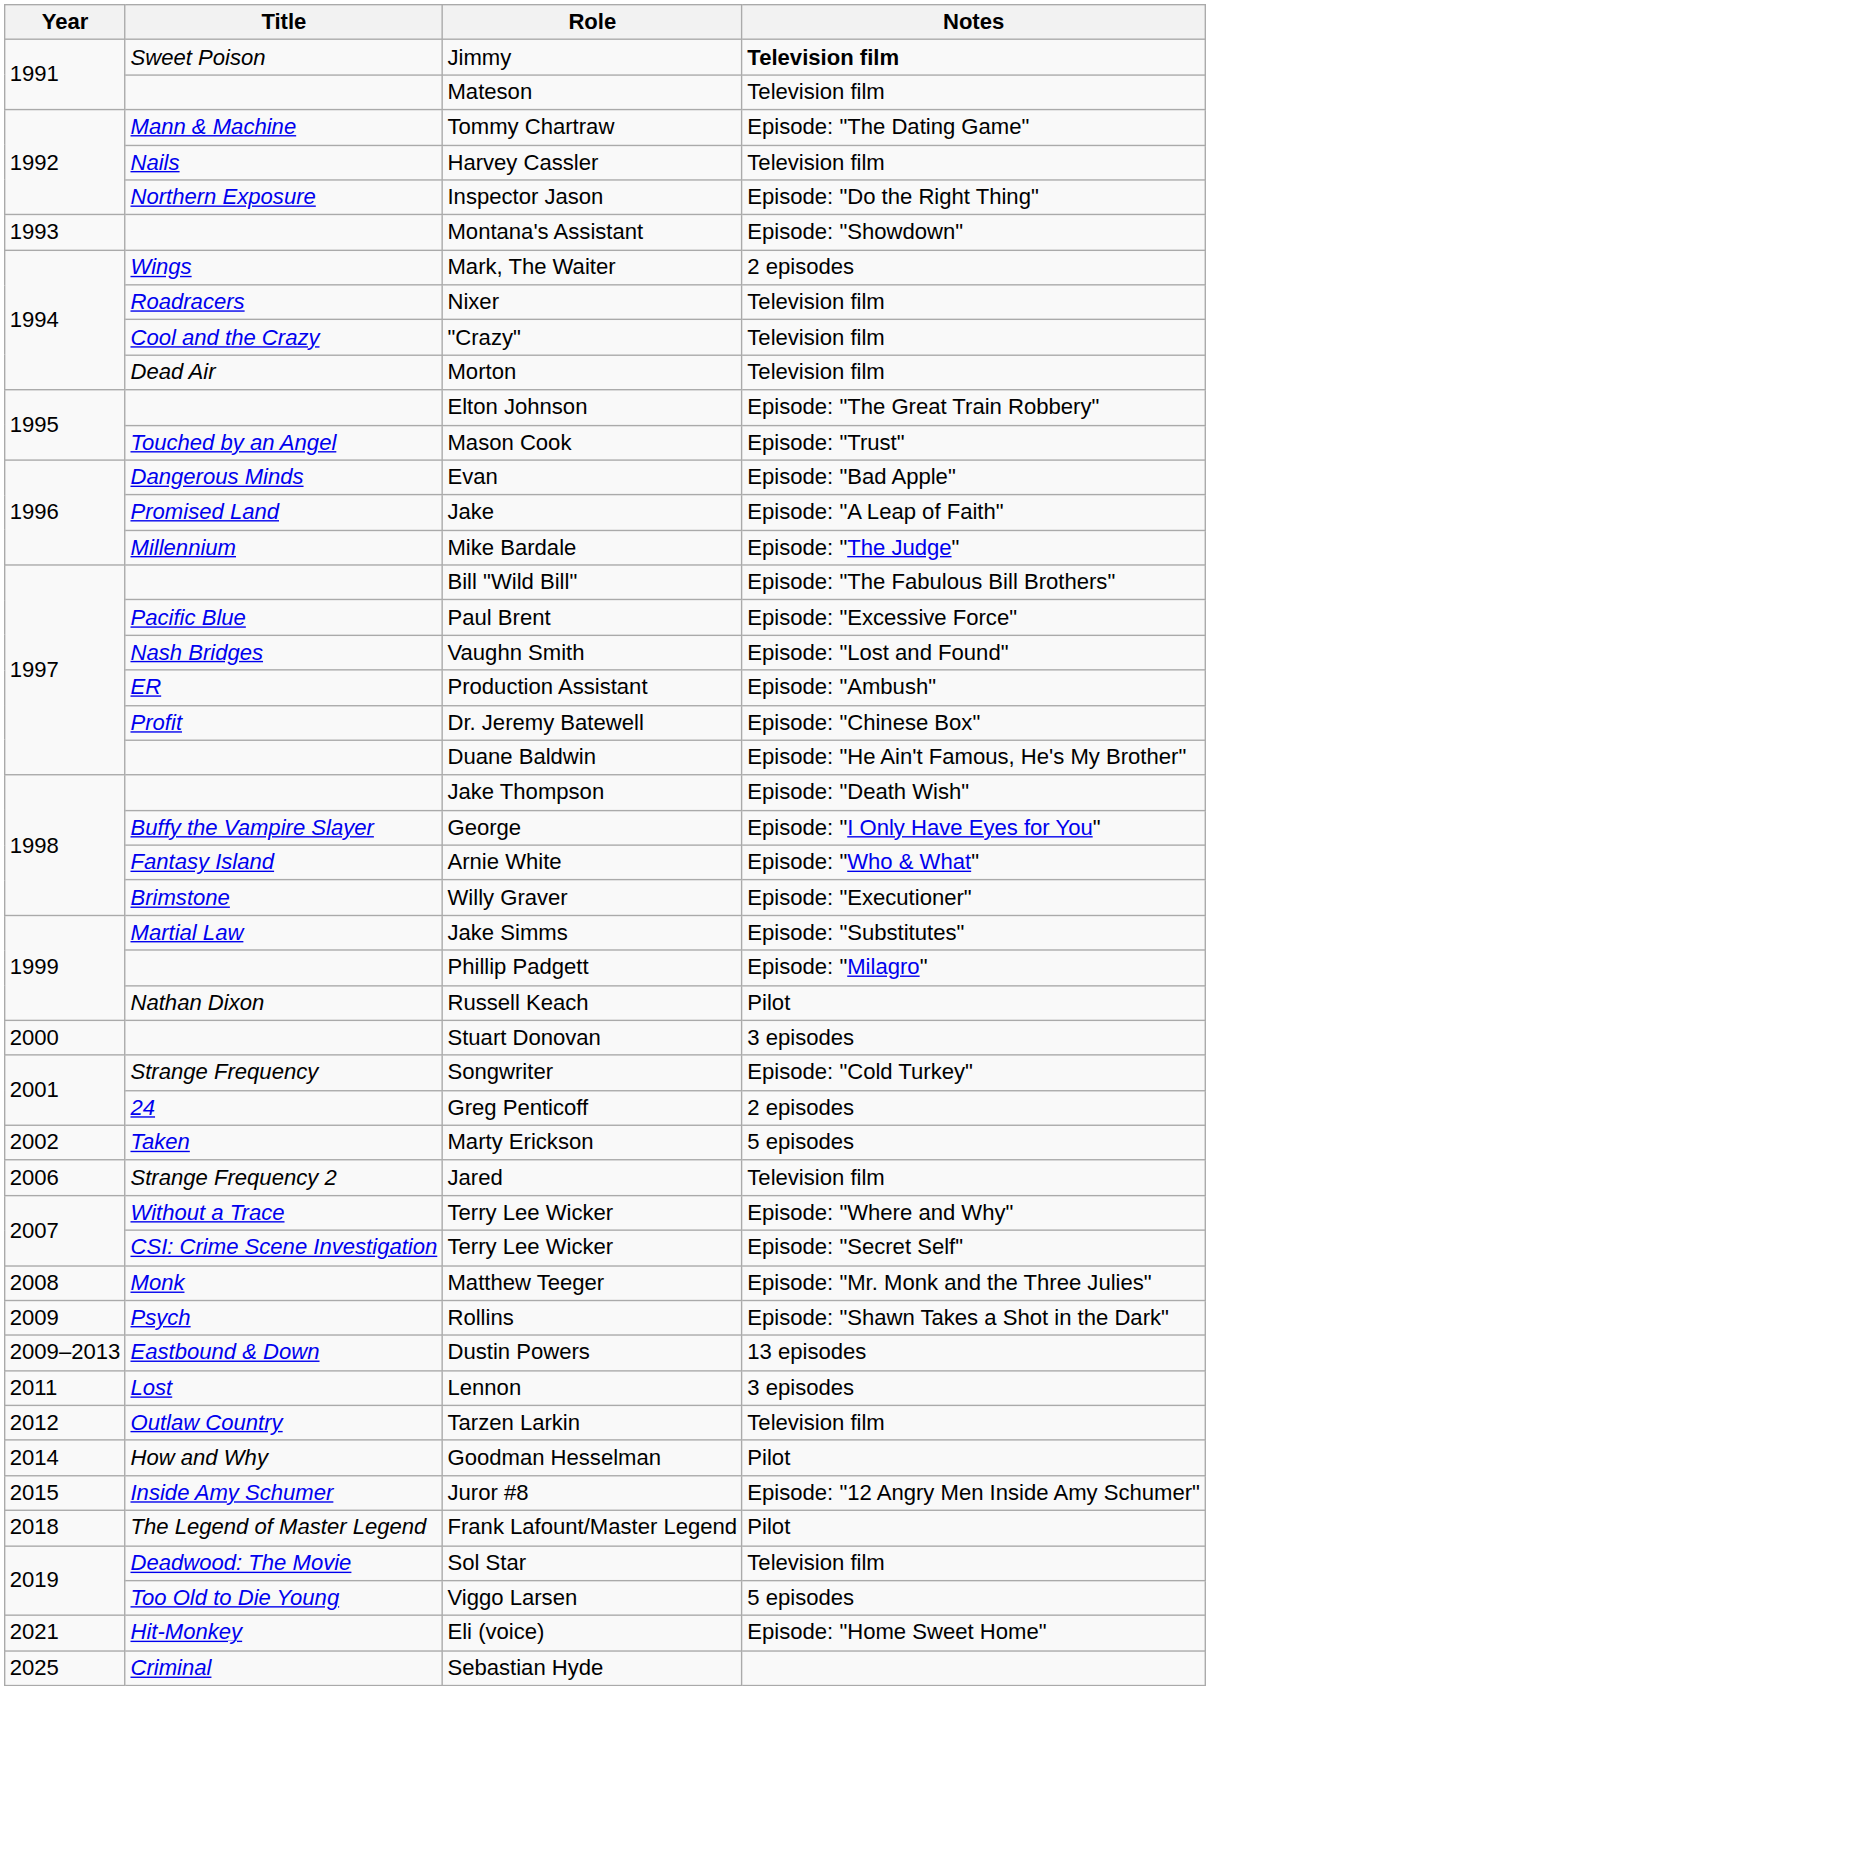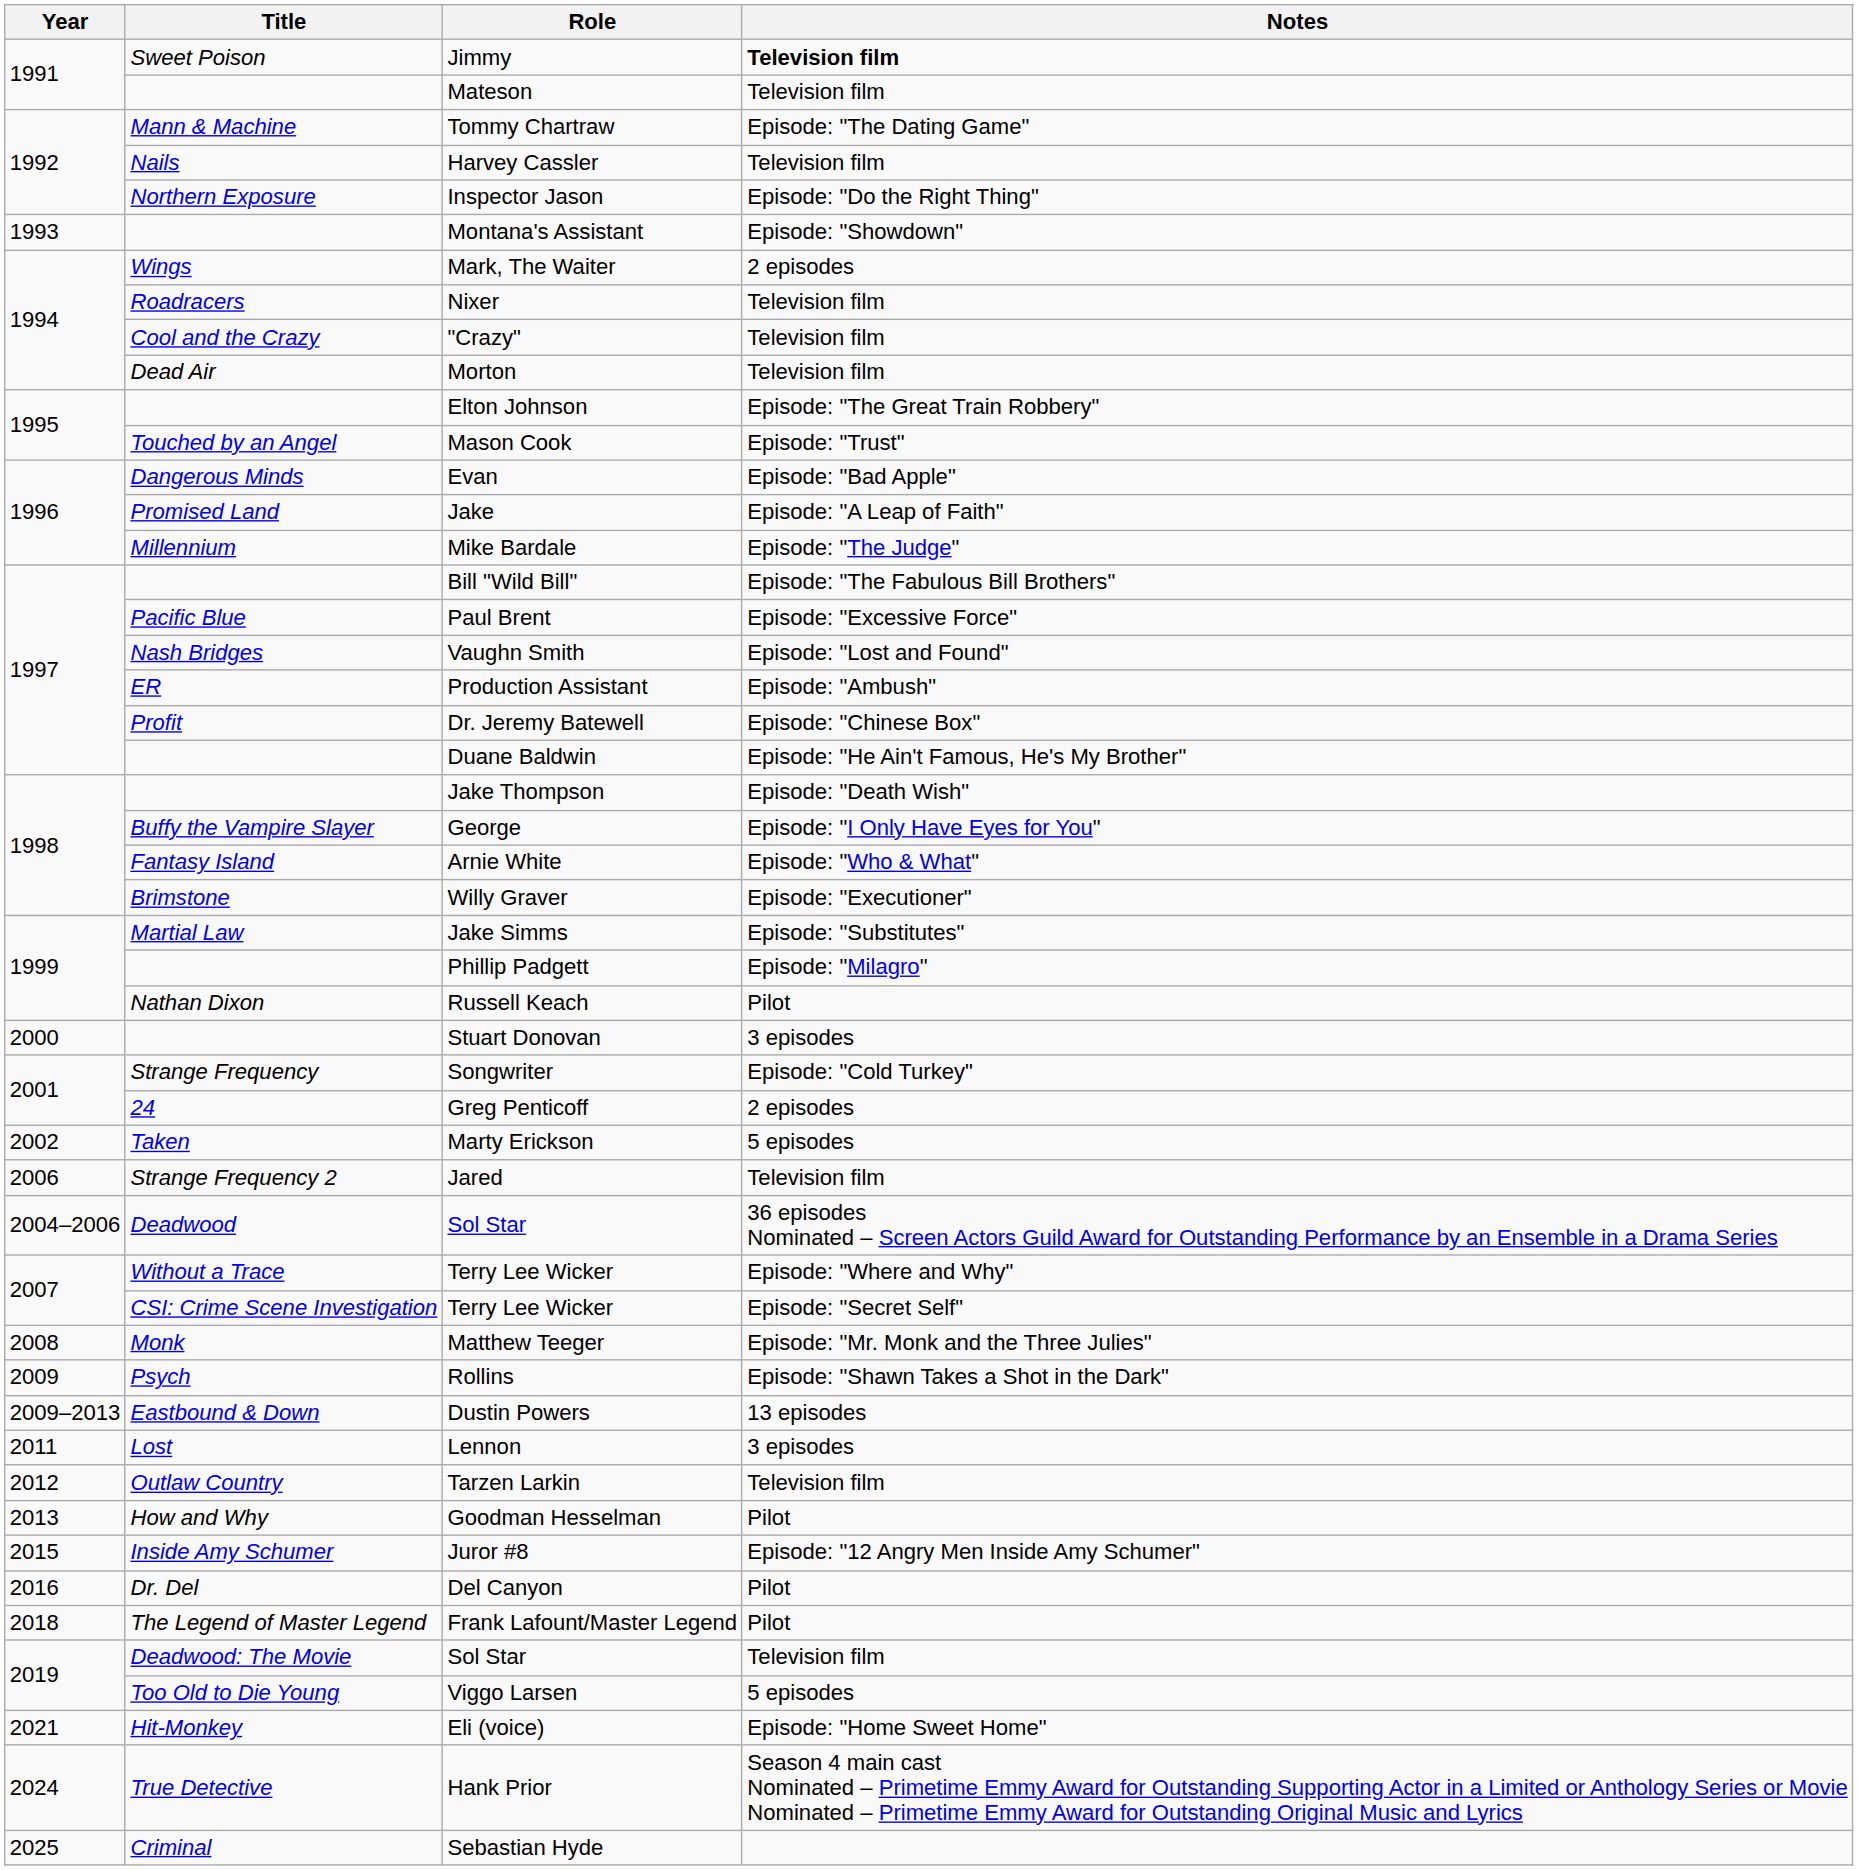+ row: 2004–2006 | Deadwood | Sol Star | 36 episodes Nominated – Screen Actors Guild Award for Outstanding Performance by an Ensemble in a Drama Series
Goodman Hesselman | Year: 2014 -> 2013
+ row: 2016 | Dr. Del | Del Canyon | Pilot
+ row: 2024 | True Detective | Hank Prior | Season 4 main cast Nominated – Primetime Emmy Award for Outstanding Supporting Actor in a Limited or Anthology Series or Movie Nominated – Primetime Emmy Award for Outstanding Original Music and Lyrics
